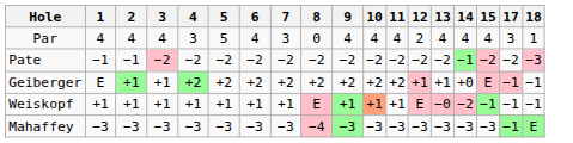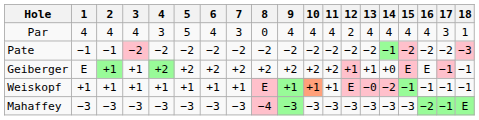+ column: 16 | 4 | −2 | E | −1 | −2
